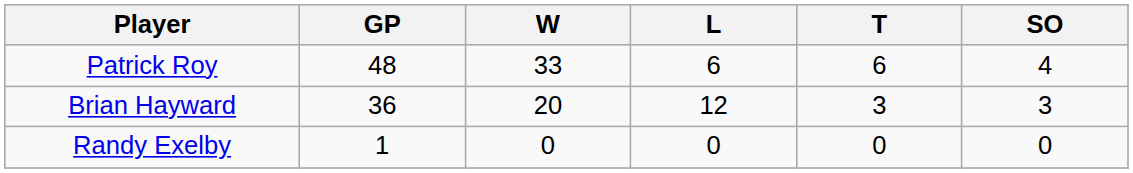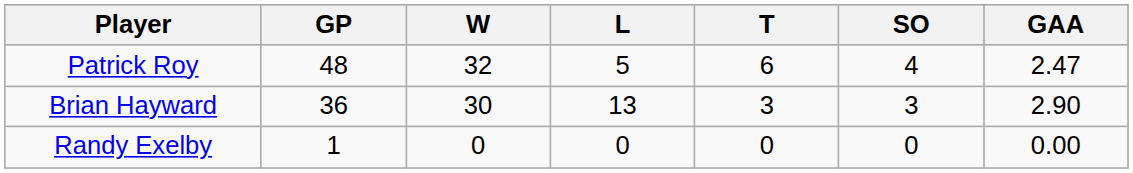+ column: GAA | 2.47 | 2.90 | 0.00
Patrick Roy | W: 33 -> 32
Patrick Roy | L: 6 -> 5
Brian Hayward | W: 20 -> 30
Brian Hayward | L: 12 -> 13
